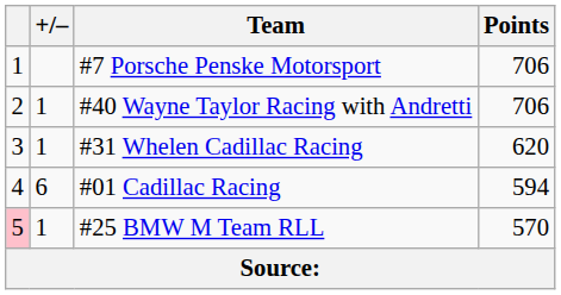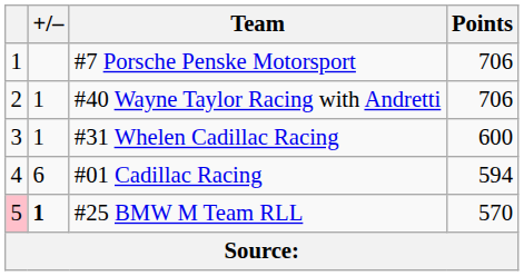#31 Whelen Cadillac Racing | Points: 620 -> 600
#25 BMW M Team RLL | +/–: normal -> bold
